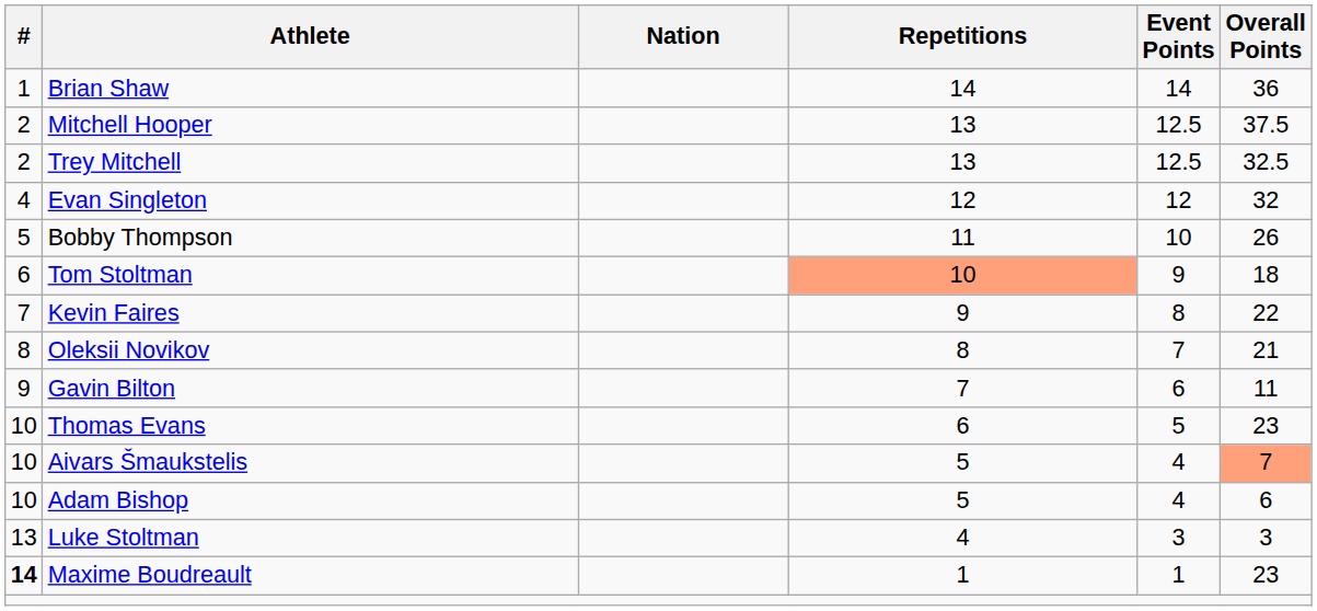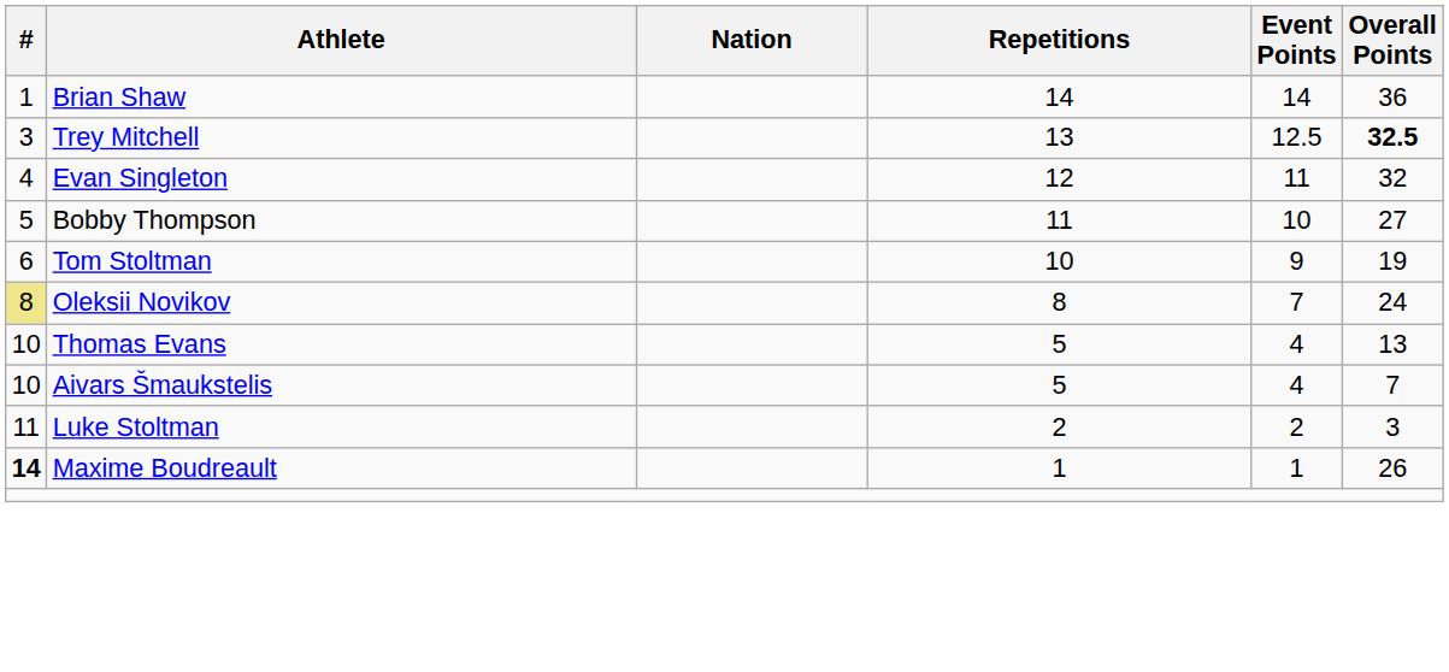- row: 2 | Mitchell Hooper | 13 | 12.5 | 37.5
Trey Mitchell | #: 2 -> 3
Trey Mitchell | Overall Points: normal -> bold
Evan Singleton | Event Points: 12 -> 11
Bobby Thompson | Overall Points: 26 -> 27
Tom Stoltman | Repetitions: lightsalmon background -> no background
Tom Stoltman | Overall Points: 18 -> 19
- row: 7 | Kevin Faires | 9 | 8 | 22
Oleksii Novikov | #: no background -> khaki background
Oleksii Novikov | Overall Points: 21 -> 24
- row: 9 | Gavin Bilton | 7 | 6 | 11
Thomas Evans | Repetitions: 6 -> 5
Thomas Evans | Event Points: 5 -> 4
Thomas Evans | Overall Points: 23 -> 13
Aivars Šmaukstelis | Overall Points: lightsalmon background -> no background
- row: 10 | Adam Bishop | 5 | 4 | 6
Luke Stoltman | #: 13 -> 11
Luke Stoltman | Repetitions: 4 -> 2
Luke Stoltman | Event Points: 3 -> 2
Maxime Boudreault | Overall Points: 23 -> 26
